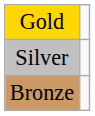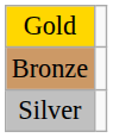rows swapped: Silver <-> Bronze
